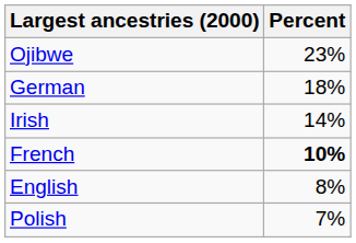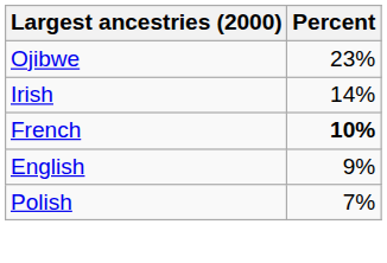- row: German | 18%
English | Percent: 8% -> 9%
